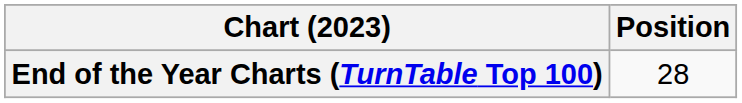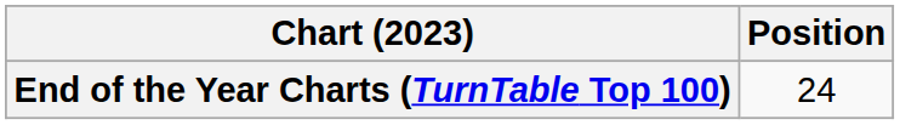End of the Year Charts (TurnTable Top 100) | Position: 28 -> 24
